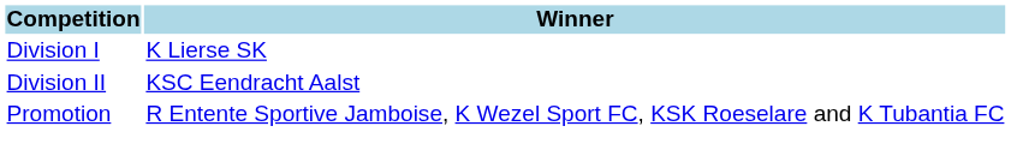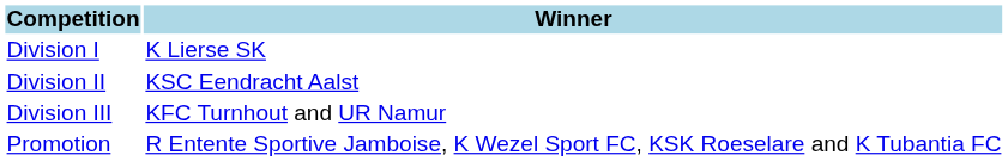+ row: Division III | KFC Turnhout and UR Namur
